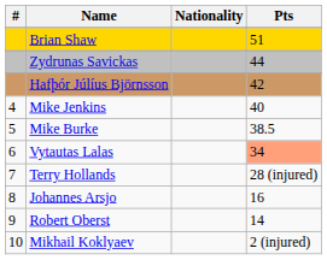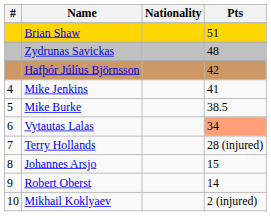Zydrunas Savickas | Pts: 44 -> 48
Mike Jenkins | Pts: 40 -> 41
Johannes Arsjo | Pts: 16 -> 15
